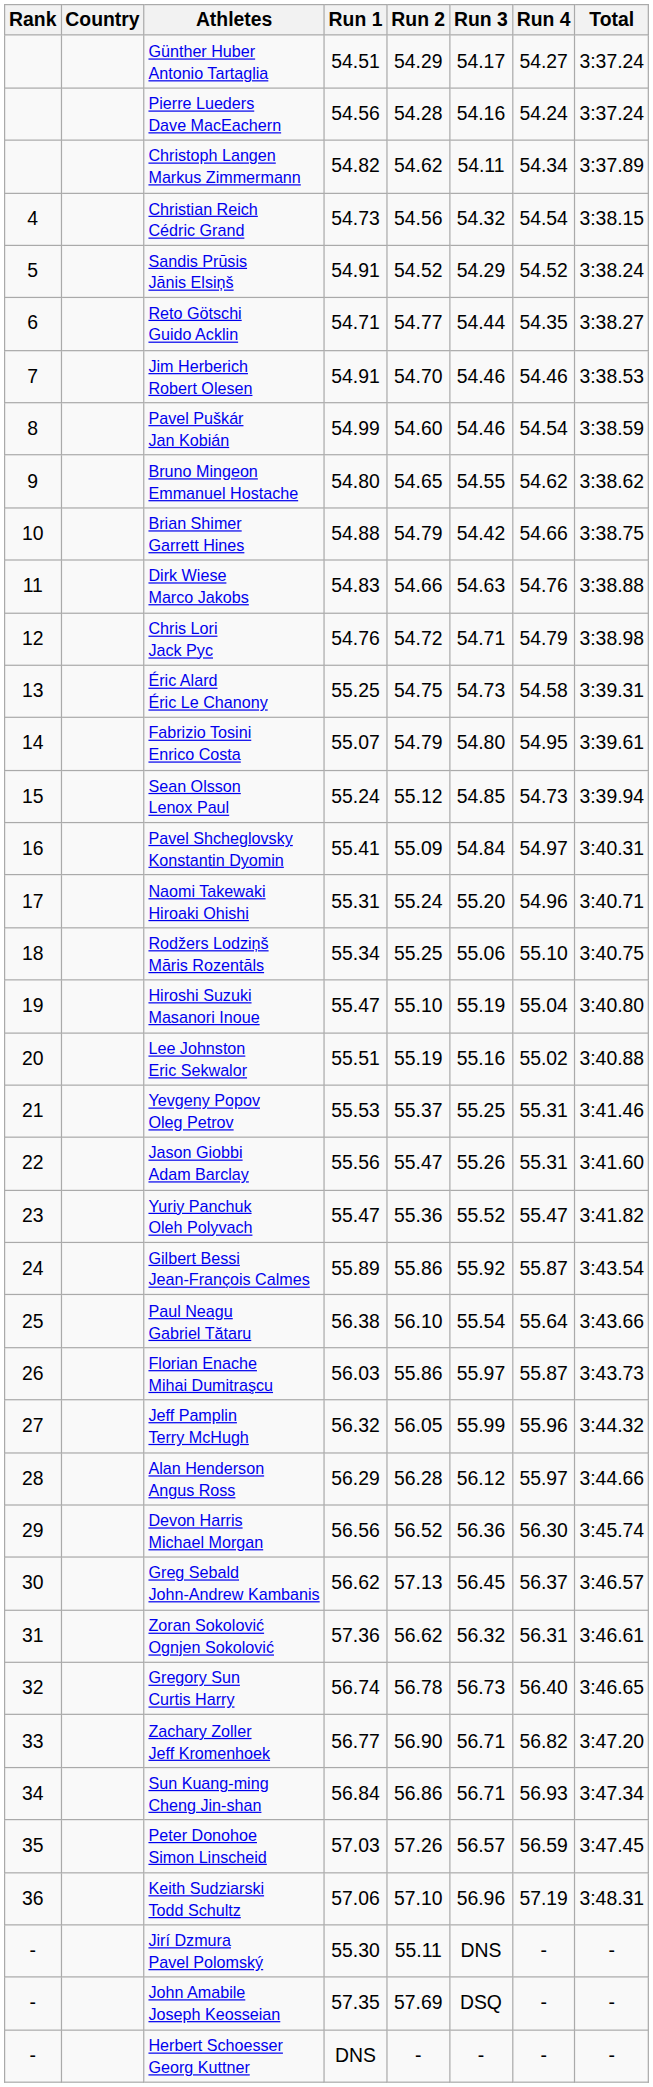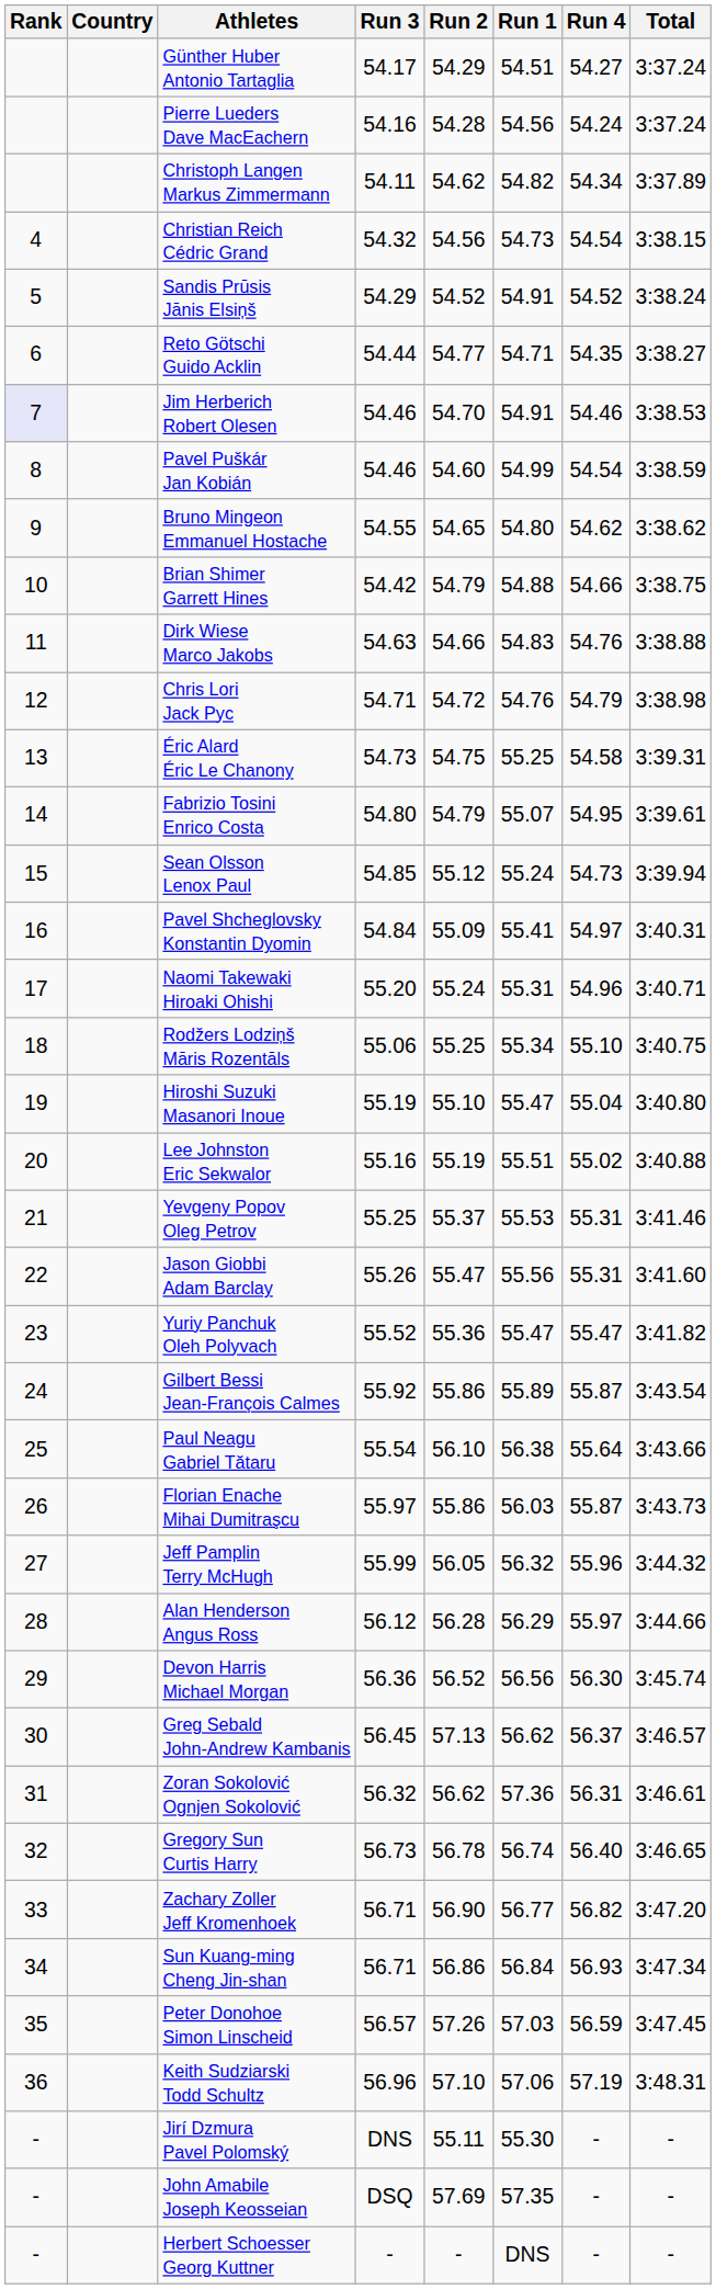columns swapped: Run 1 <-> Run 3
Jim Herberich Robert Olesen | Rank: no background -> lavender background
